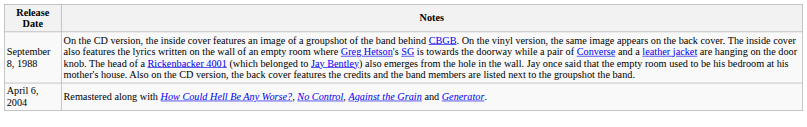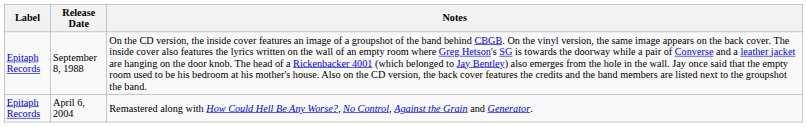+ column: Label | Epitaph Records | Epitaph Records
